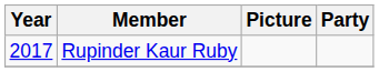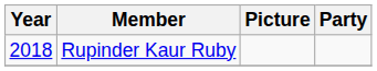Rupinder Kaur Ruby | Year: 2017 -> 2018
